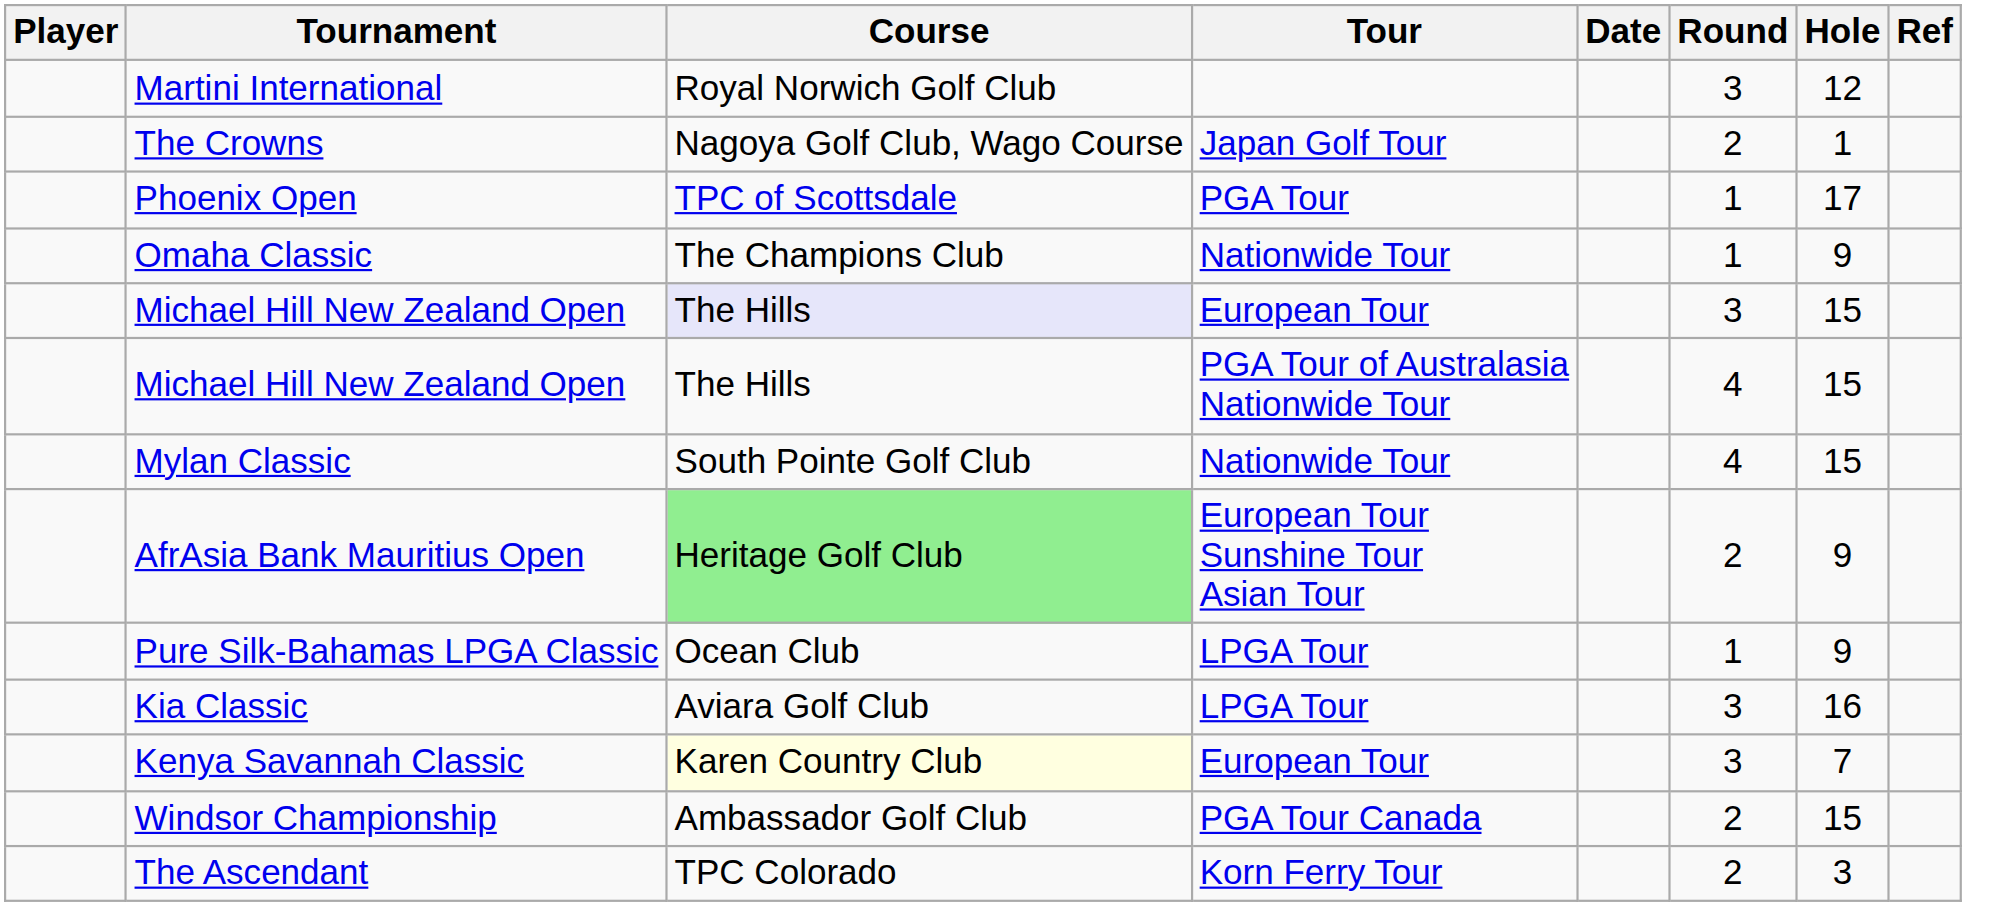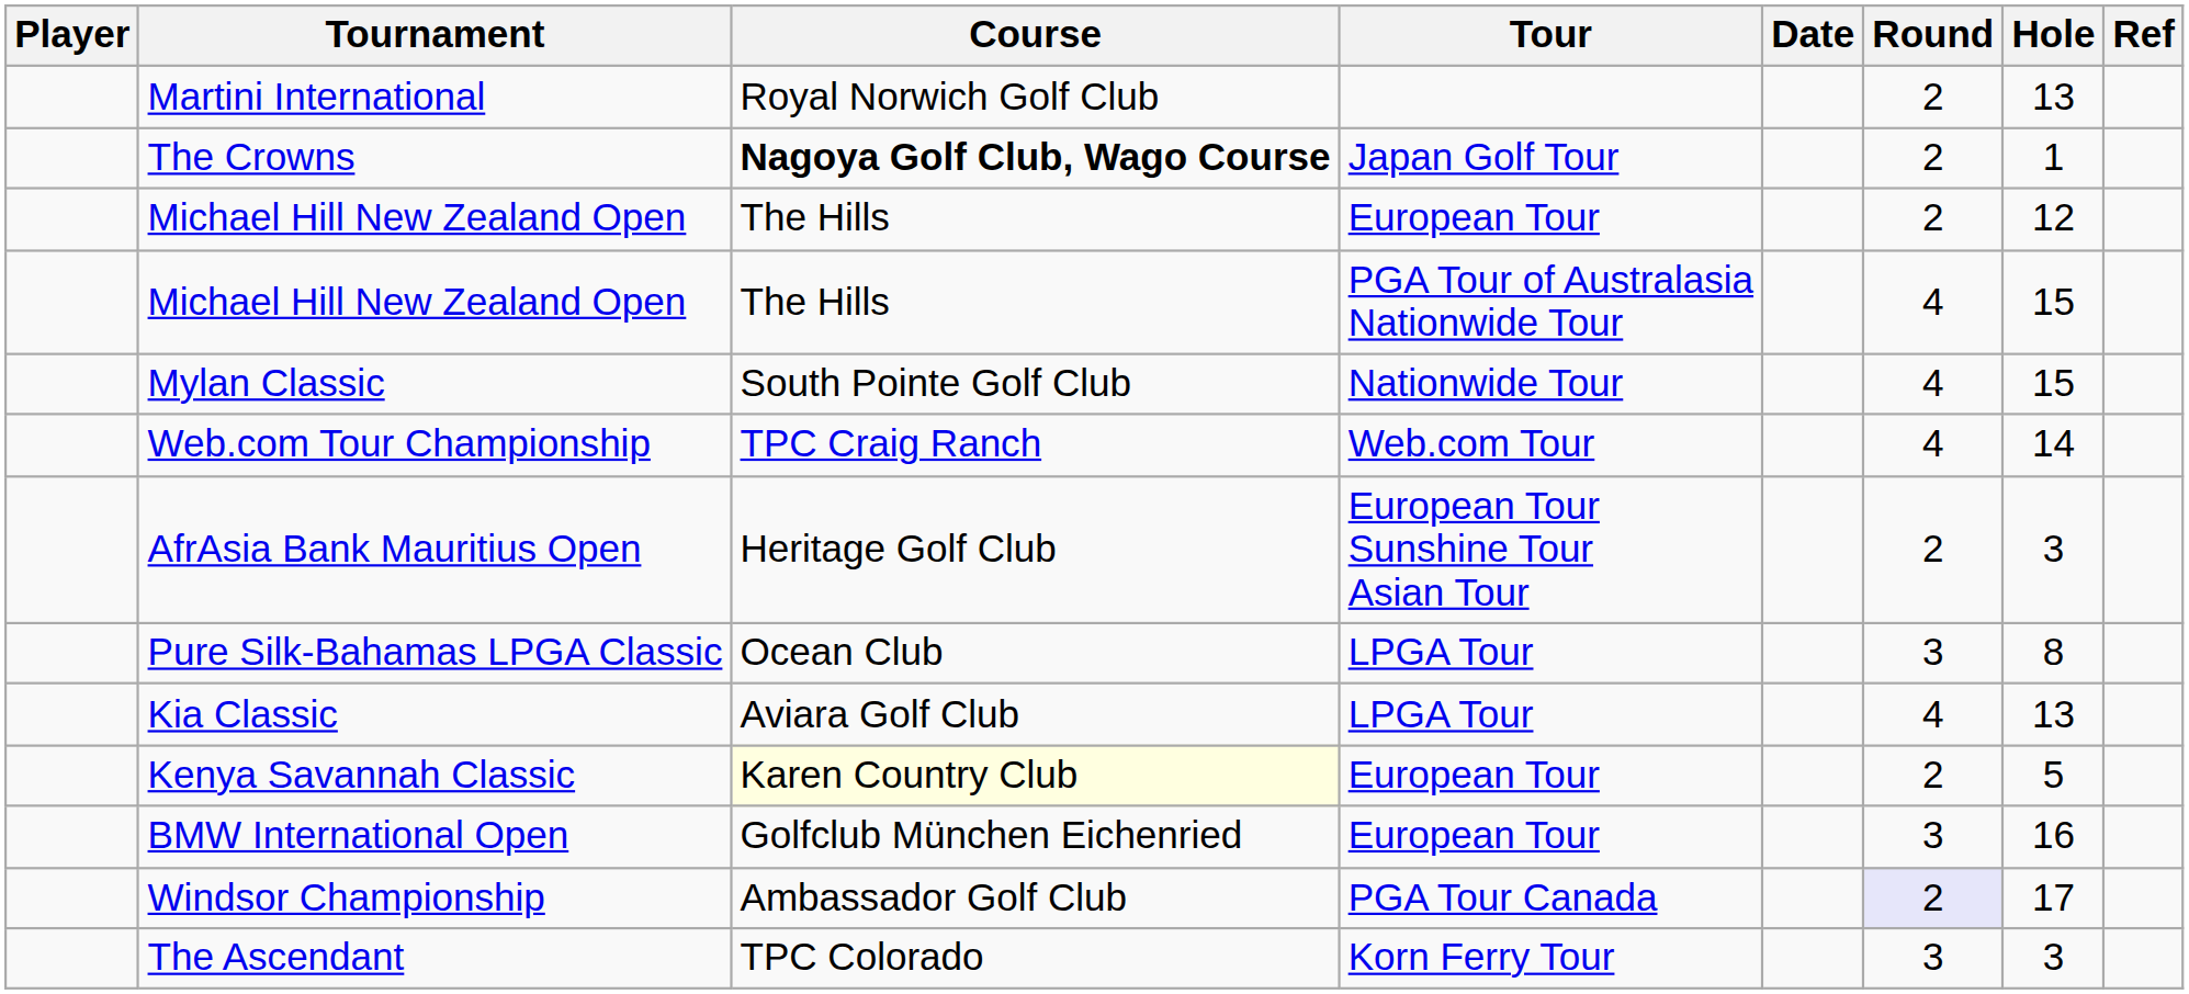Martini International | Round: 3 -> 2
Martini International | Hole: 12 -> 13
The Crowns | Course: normal -> bold
- row: Phoenix Open | TPC of Scottsdale | PGA Tour | 1 | 17
- row: Omaha Classic | The Champions Club | Nationwide Tour | 1 | 9
Michael Hill New Zealand Open / European Tour | Course: lavender background -> no background
Michael Hill New Zealand Open / European Tour | Round: 3 -> 2
Michael Hill New Zealand Open / European Tour | Hole: 15 -> 12
+ row: Web.com Tour Championship | TPC Craig Ranch | Web.com Tour | 4 | 14
AfrAsia Bank Mauritius Open | Course: lightgreen background -> no background
AfrAsia Bank Mauritius Open | Hole: 9 -> 3
Pure Silk-Bahamas LPGA Classic | Round: 1 -> 3
Pure Silk-Bahamas LPGA Classic | Hole: 9 -> 8
Kia Classic | Round: 3 -> 4
Kia Classic | Hole: 16 -> 13
Kenya Savannah Classic | Round: 3 -> 2
Kenya Savannah Classic | Hole: 7 -> 5
+ row: BMW International Open | Golfclub München Eichenried | European Tour | 3 | 16
Windsor Championship | Round: no background -> lavender background
Windsor Championship | Hole: 15 -> 17
The Ascendant | Round: 2 -> 3
